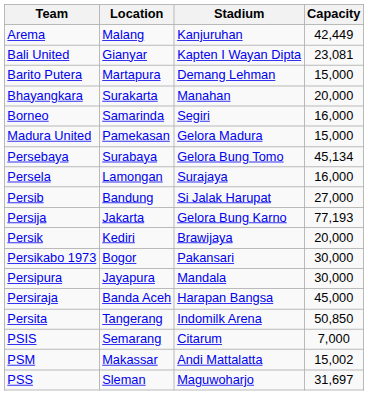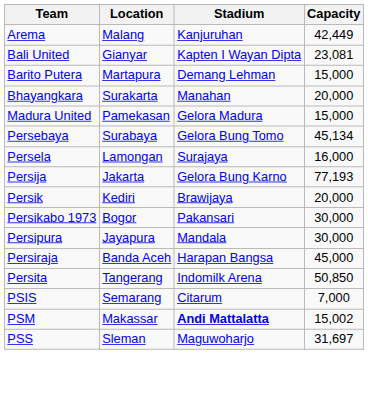- row: Borneo | Samarinda | Segiri | 16,000
- row: Persib | Bandung | Si Jalak Harupat | 27,000
PSM | Stadium: normal -> bold
